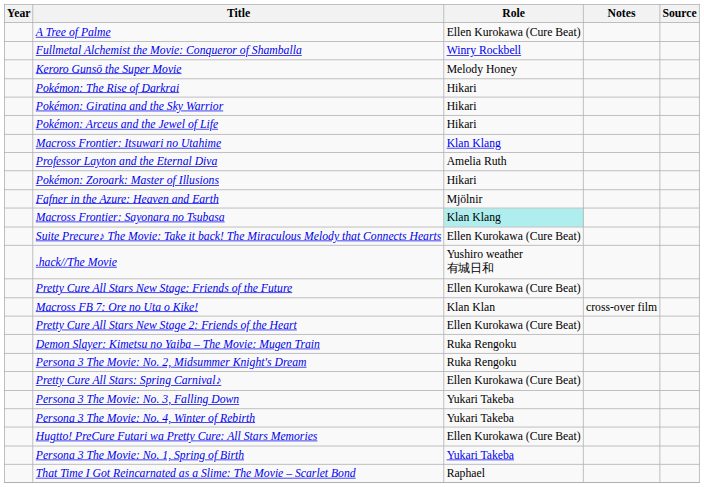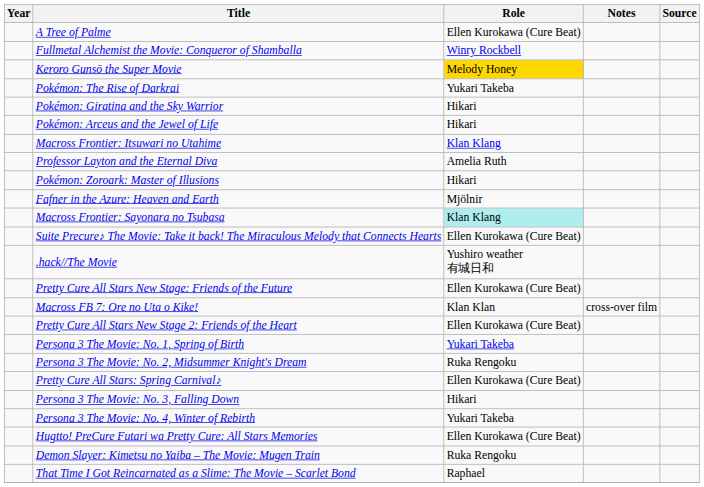Keroro Gunsō the Super Movie | Role: no background -> gold background
Pokémon: The Rise of Darkrai | Role: Hikari -> Yukari Takeba
rows swapped: Persona 3 The Movie: No. 1, Spring of Birth <-> Demon Slayer: Kimetsu no Yaiba – The Movie: Mugen Train
Persona 3 The Movie: No. 3, Falling Down | Role: Yukari Takeba -> Hikari
